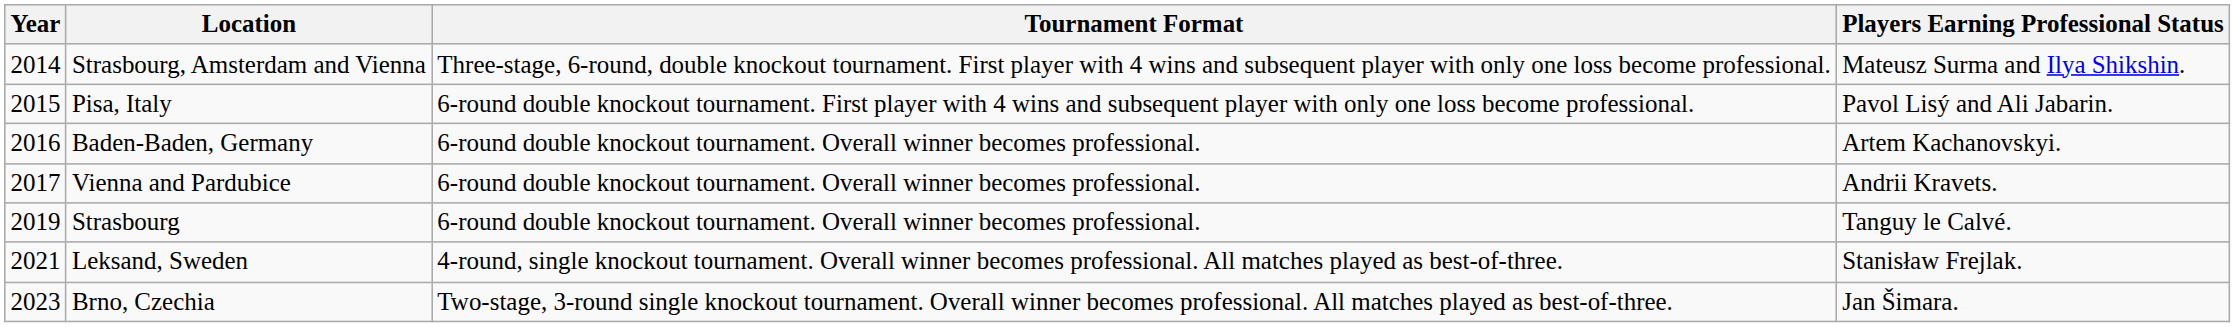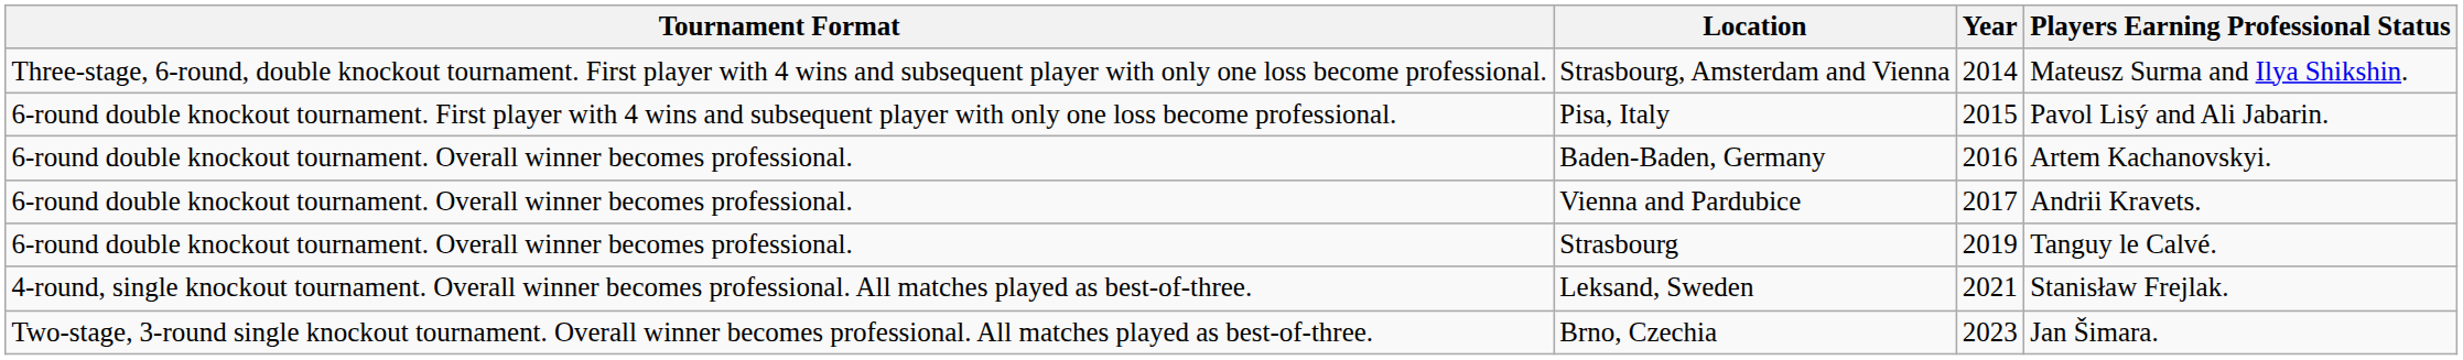columns swapped: Year <-> Tournament Format
